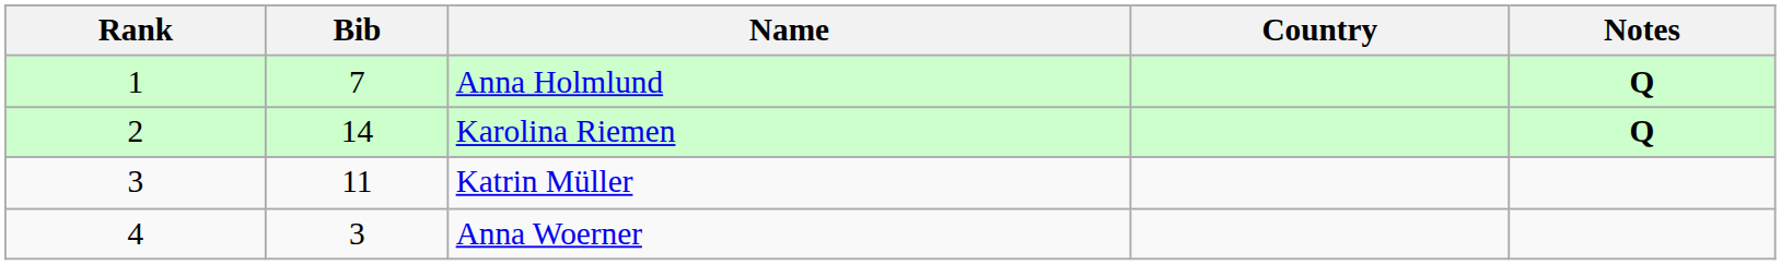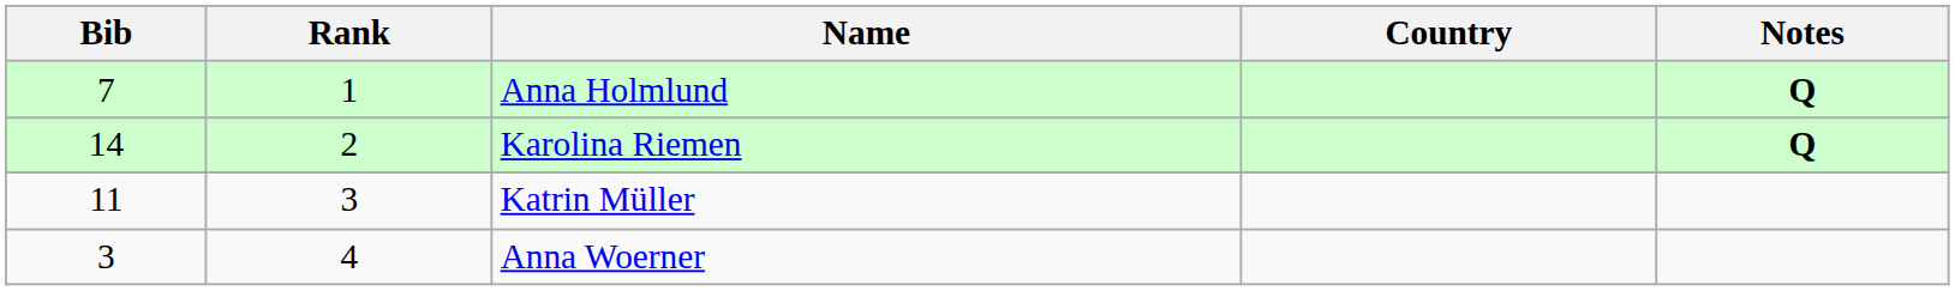columns swapped: Rank <-> Bib
